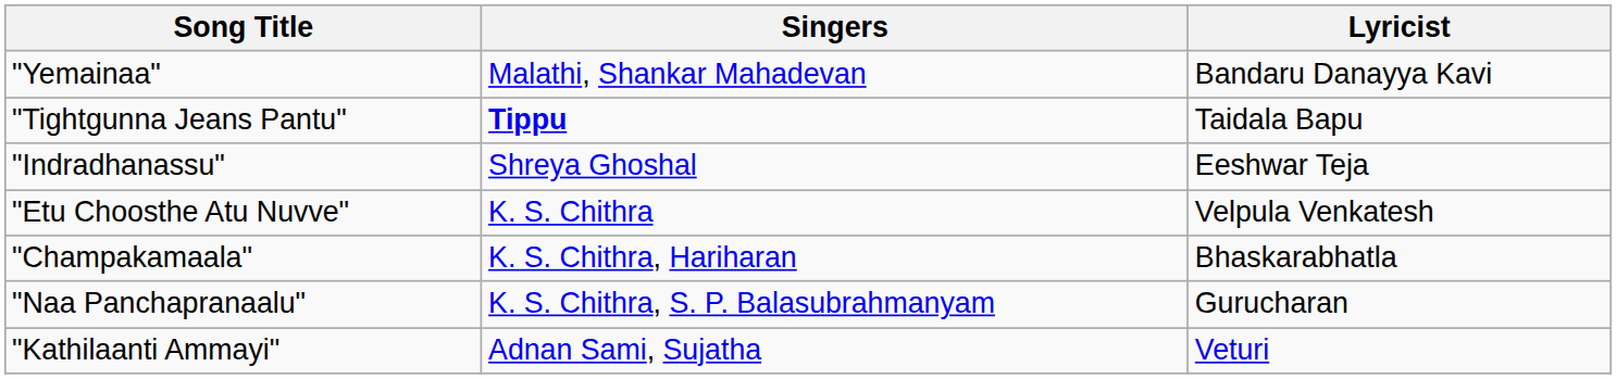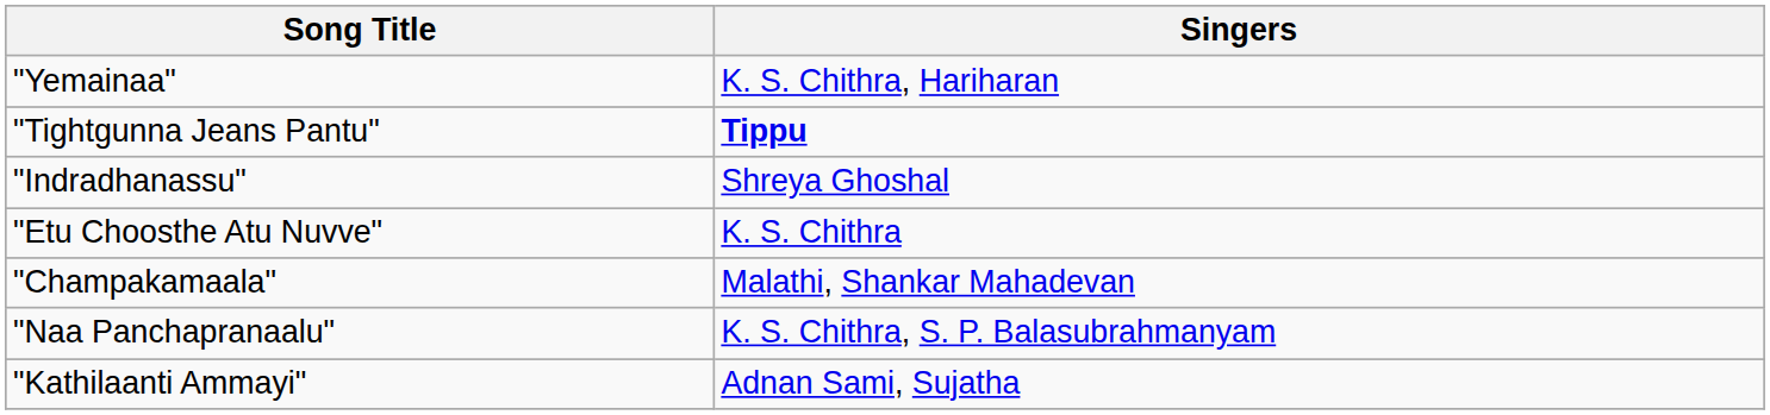- column: Lyricist | Bandaru Danayya Kavi | Taidala Bapu | Eeshwar Teja | Velpula Venkatesh | Bhaskarabhatla | Gurucharan | Veturi
"Yemainaa" | Singers: Malathi, Shankar Mahadevan -> K. S. Chithra, Hariharan
"Champakamaala" | Singers: K. S. Chithra, Hariharan -> Malathi, Shankar Mahadevan
